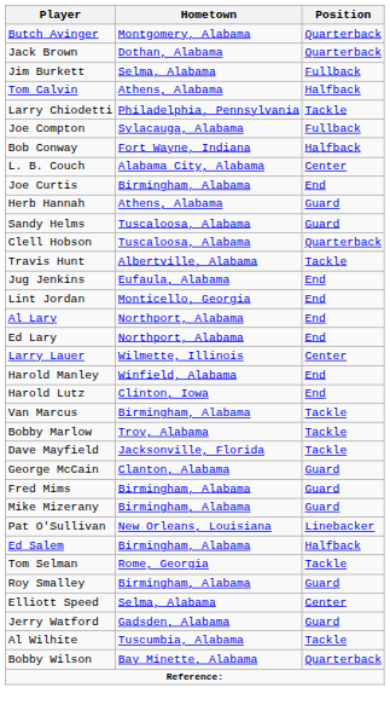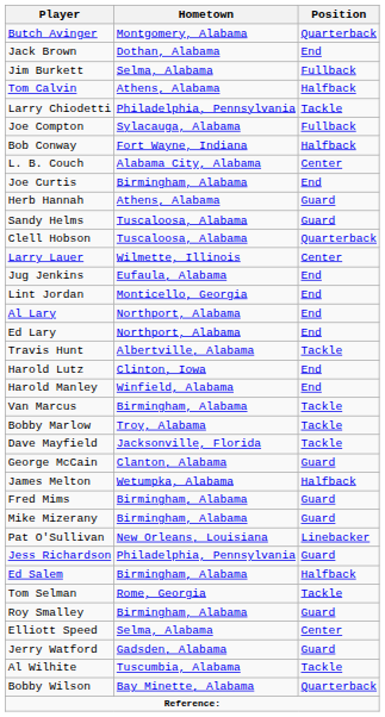Jack Brown | Position: Quarterback -> End
rows swapped: Travis Hunt <-> Larry Lauer
rows swapped: Harold Lutz <-> Harold Manley
+ row: James Melton | Wetumpka, Alabama | Halfback
+ row: Jess Richardson | Philadelphia, Pennsylvania | Guard
